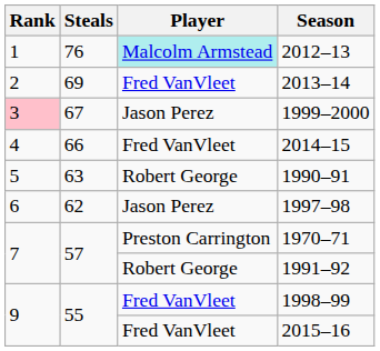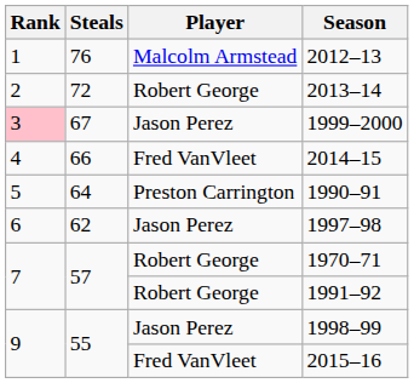2012–13 | Player: paleturquoise background -> no background
2013–14 | Steals: 69 -> 72
2013–14 | Player: Fred VanVleet -> Robert George
1990–91 | Steals: 63 -> 64
1990–91 | Player: Robert George -> Preston Carrington
1970–71 | Player: Preston Carrington -> Robert George
1998–99 | Player: Fred VanVleet -> Jason Perez
